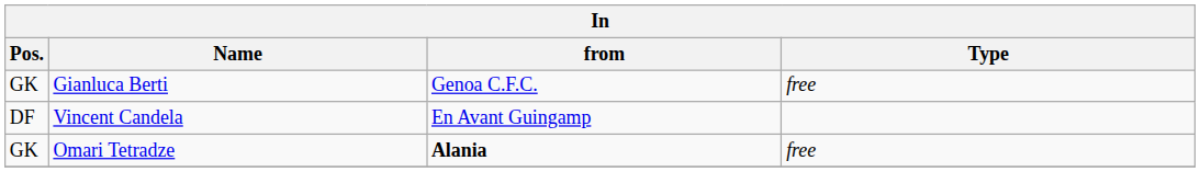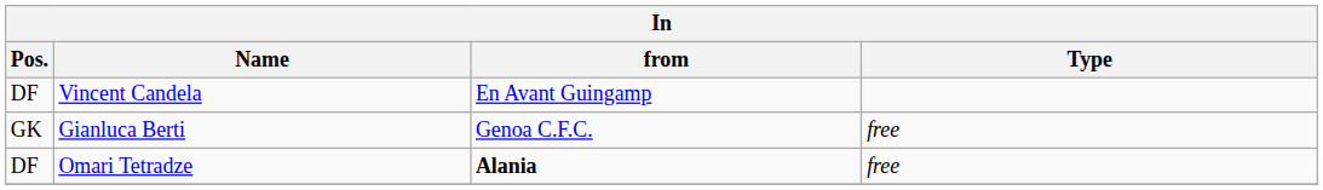rows swapped: Vincent Candela <-> Gianluca Berti
Omari Tetradze | Pos.: GK -> DF
